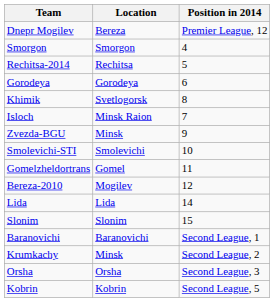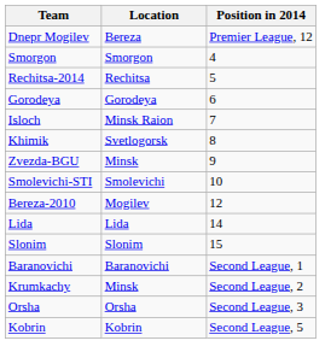rows swapped: Isloch <-> Khimik
- row: Gomelzheldortrans | Gomel | 11
